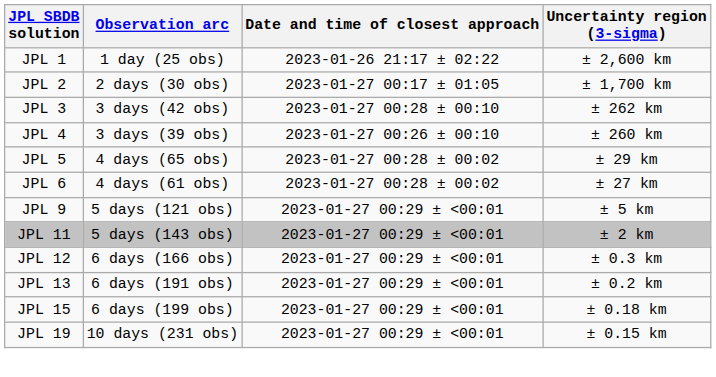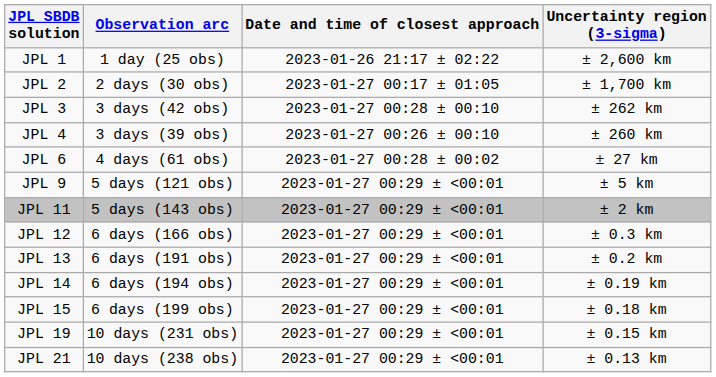- row: JPL 5 | 4 days (65 obs) | 2023-01-27 00:28 ± 00:02 | ± 29 km
+ row: JPL 14 | 6 days (194 obs) | 2023-01-27 00:29 ± <00:01 | ± 0.19 km
+ row: JPL 21 | 10 days (238 obs) | 2023-01-27 00:29 ± <00:01 | ± 0.13 km
